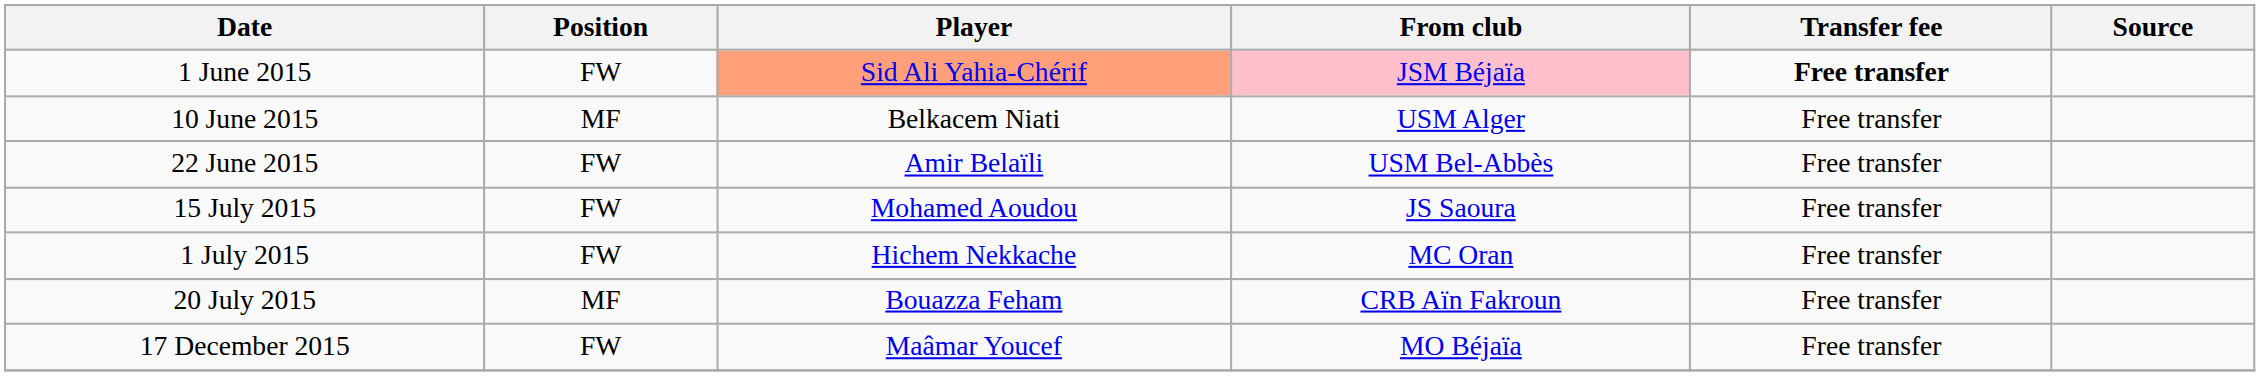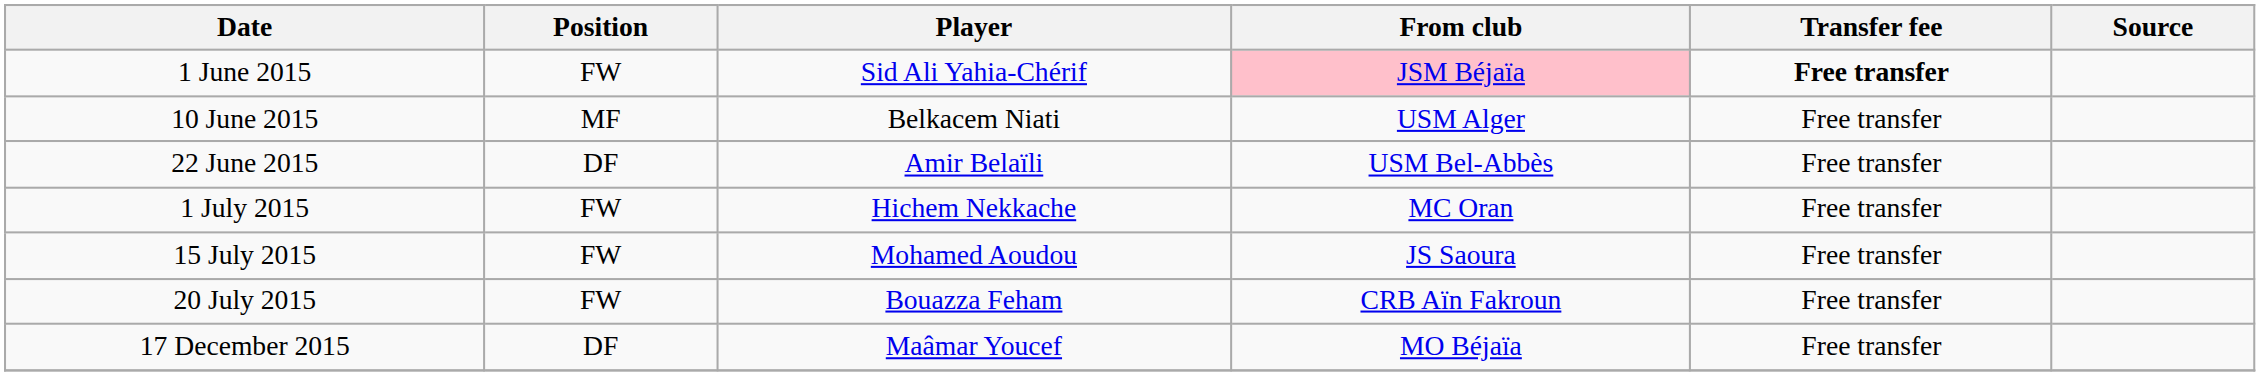1 June 2015 | Player: lightsalmon background -> no background
22 June 2015 | Position: FW -> DF
rows swapped: 1 July 2015 <-> 15 July 2015
20 July 2015 | Position: MF -> FW
17 December 2015 | Position: FW -> DF
